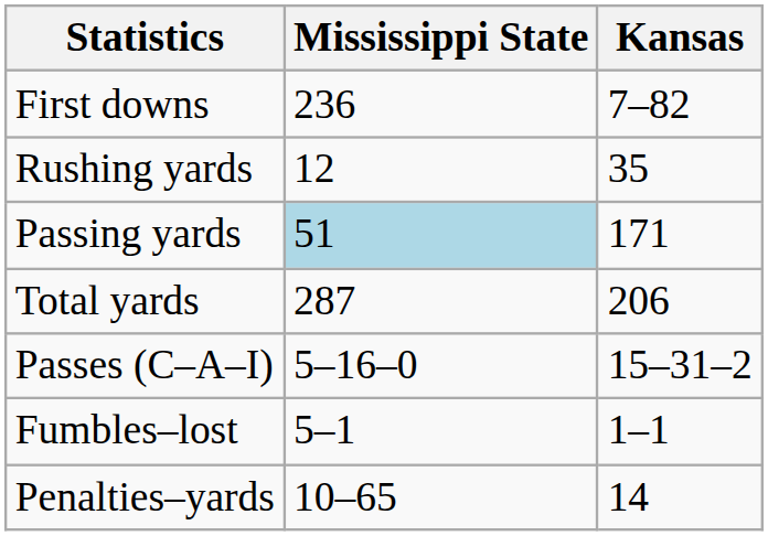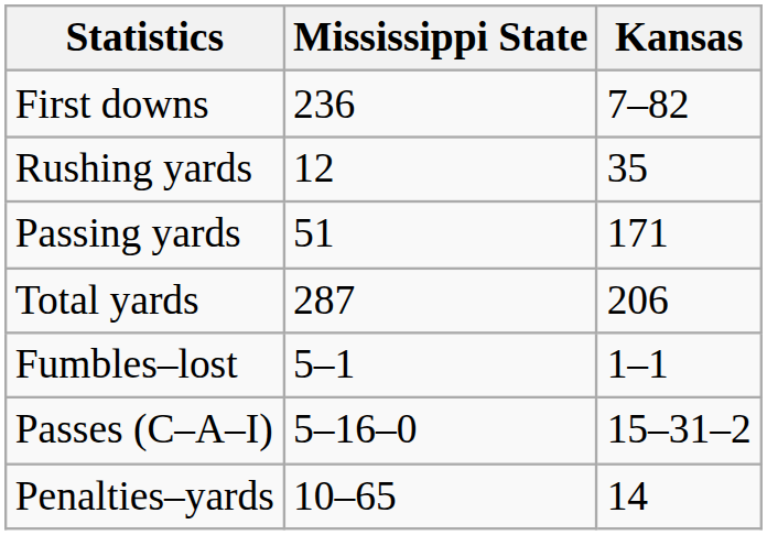Passing yards | Mississippi State: lightblue background -> no background
rows swapped: Passes (C–A–I) <-> Fumbles–lost
